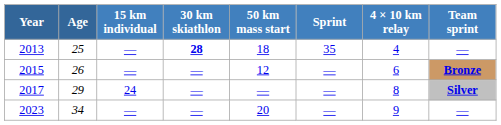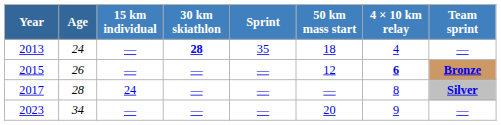columns swapped: 50 km mass start <-> Sprint
2013 | Age: 25 -> 24
2015 | 4 × 10 km relay: normal -> bold
2017 | Age: 29 -> 28
